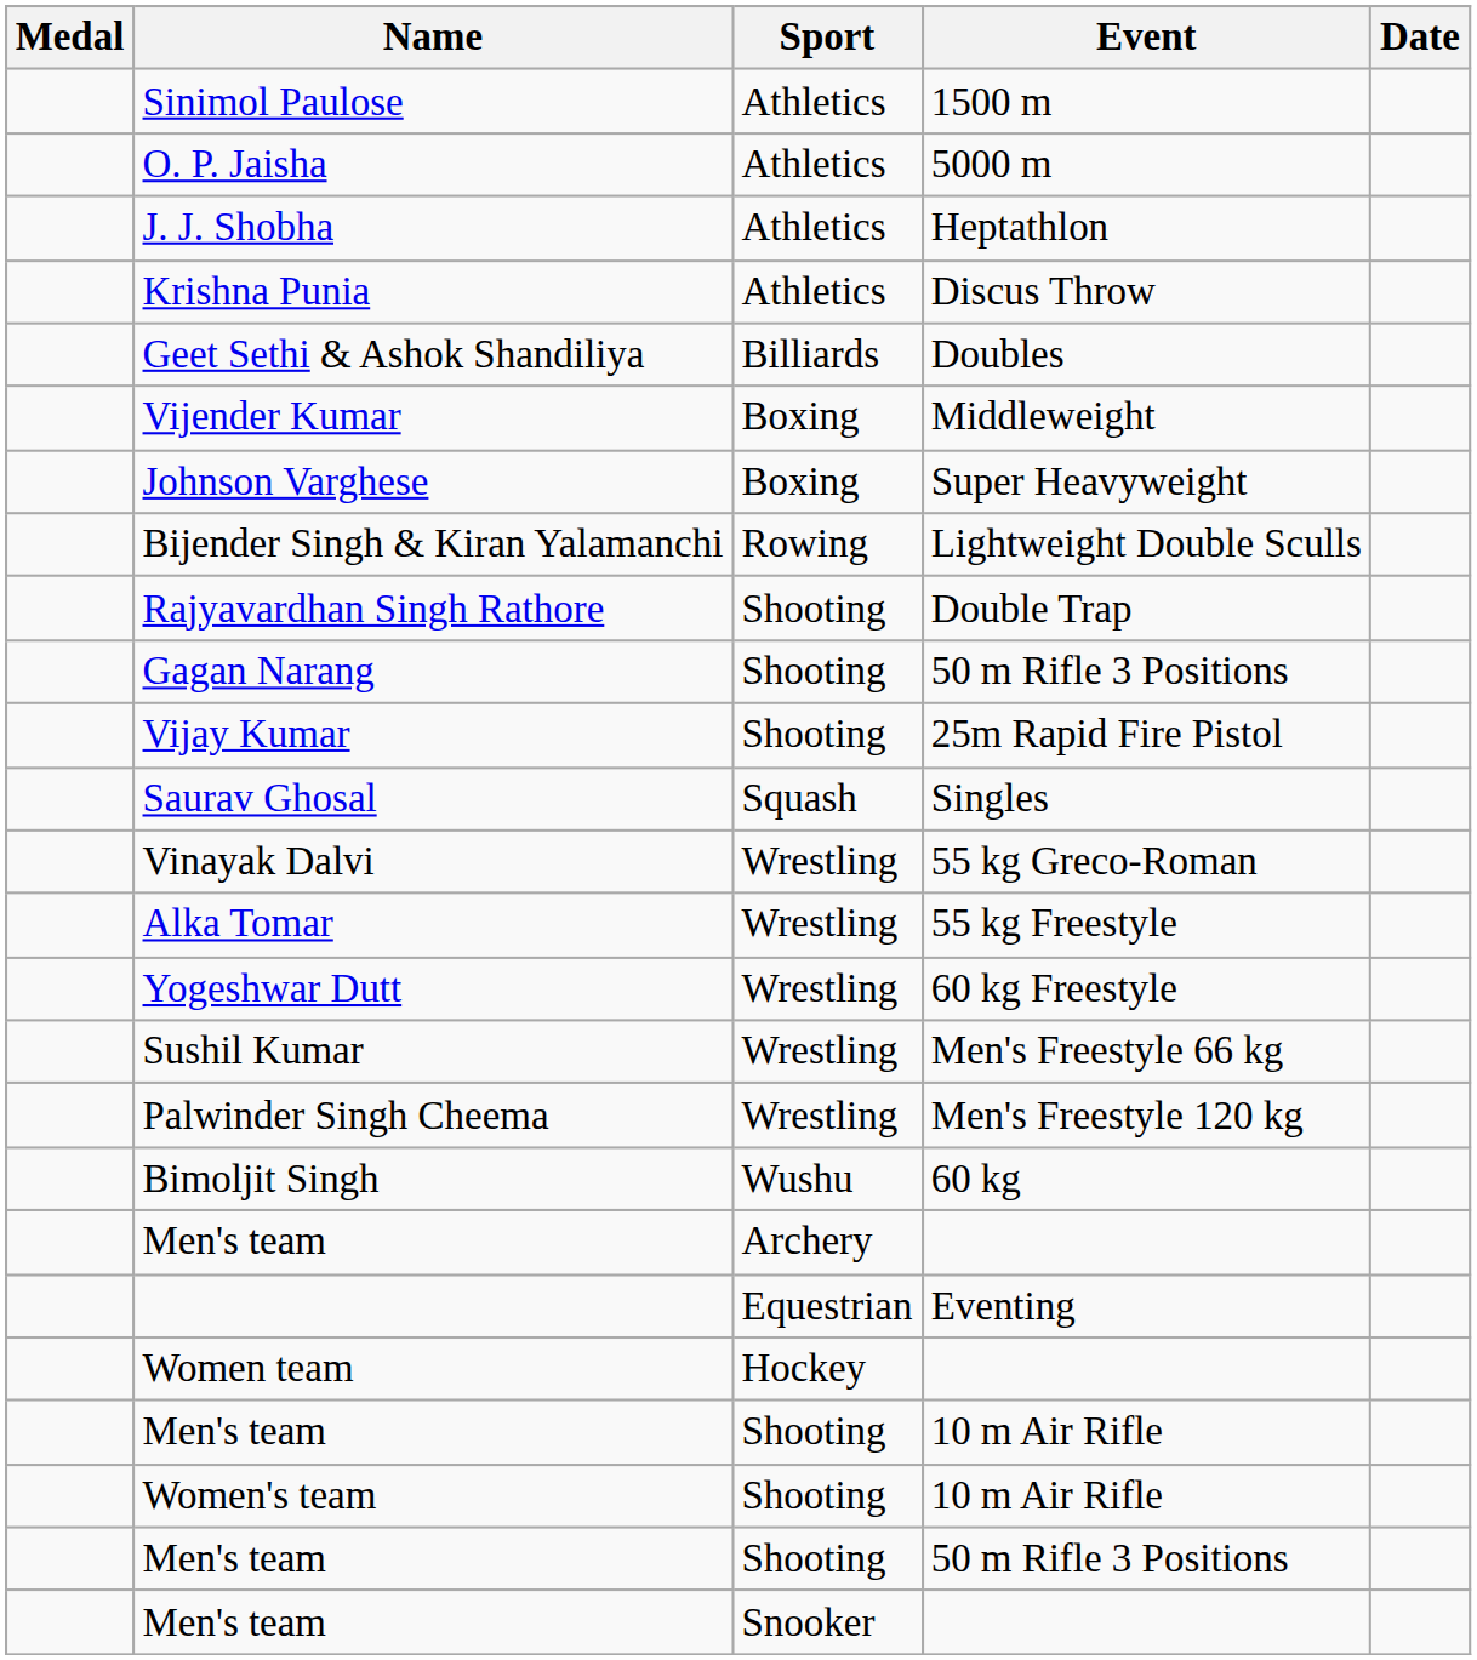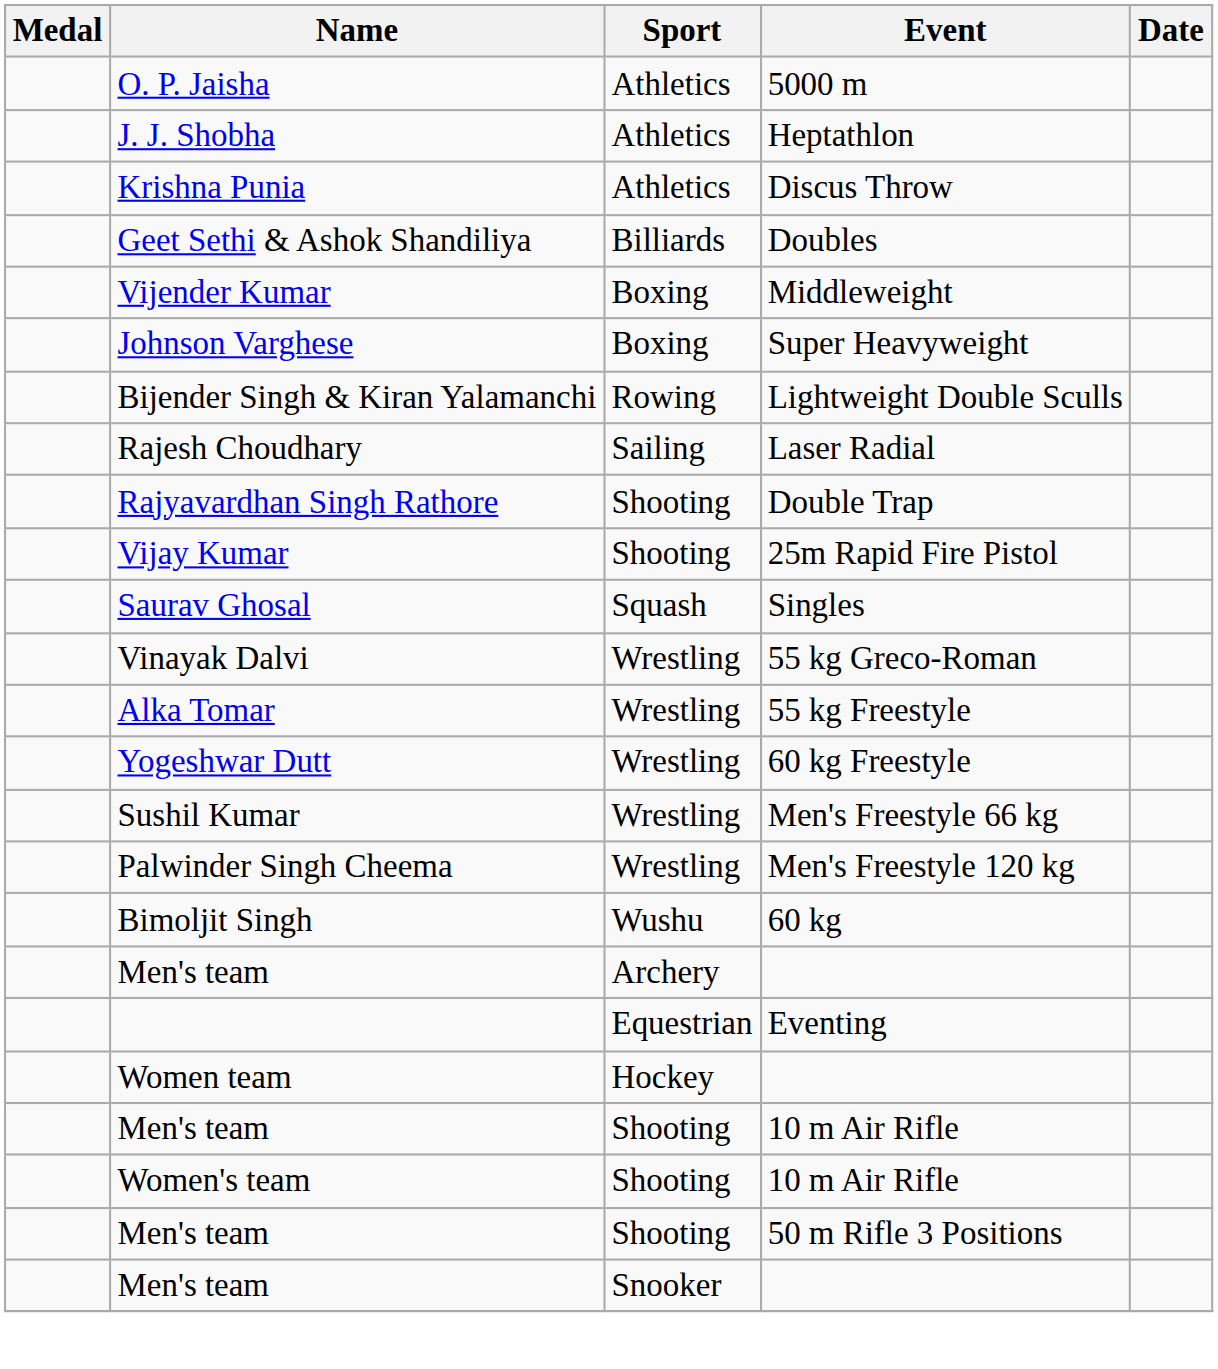- row: Sinimol Paulose | Athletics | 1500 m
+ row: Rajesh Choudhary | Sailing | Laser Radial
- row: Gagan Narang | Shooting | 50 m Rifle 3 Positions
